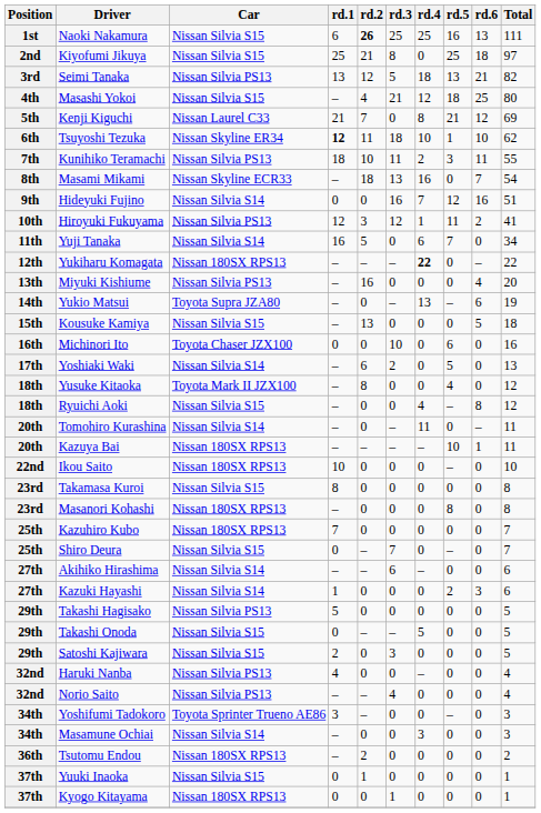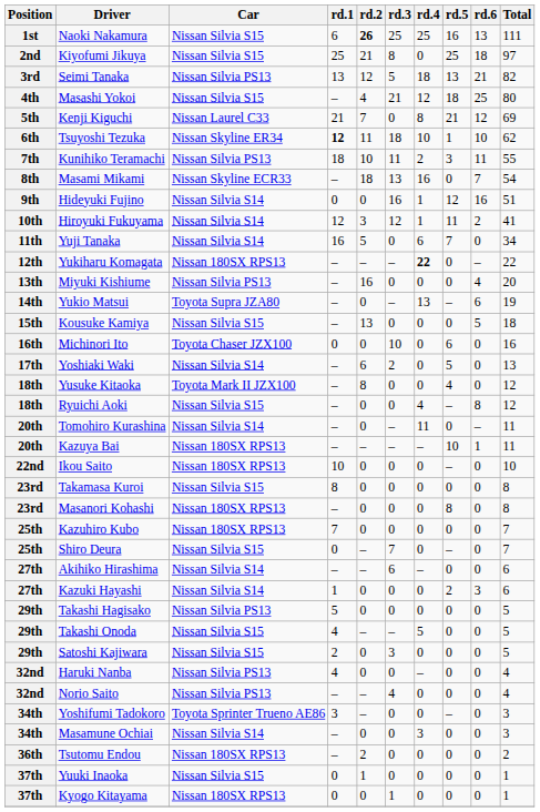Hideyuki Fujino | rd.4: 7 -> 1
Hiroyuki Fukuyama | Car: Nissan Silvia PS13 -> Nissan Silvia S14
Takashi Onoda | rd.1: 0 -> 4
